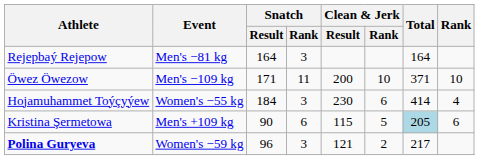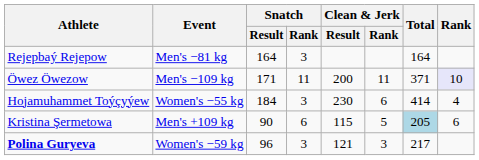Öwez Öwezow | Clean & Jerk / Rank: 10 -> 11
Öwez Öwezow | Rank: no background -> lavender background
Polina Guryeva | Clean & Jerk / Rank: 2 -> 3
